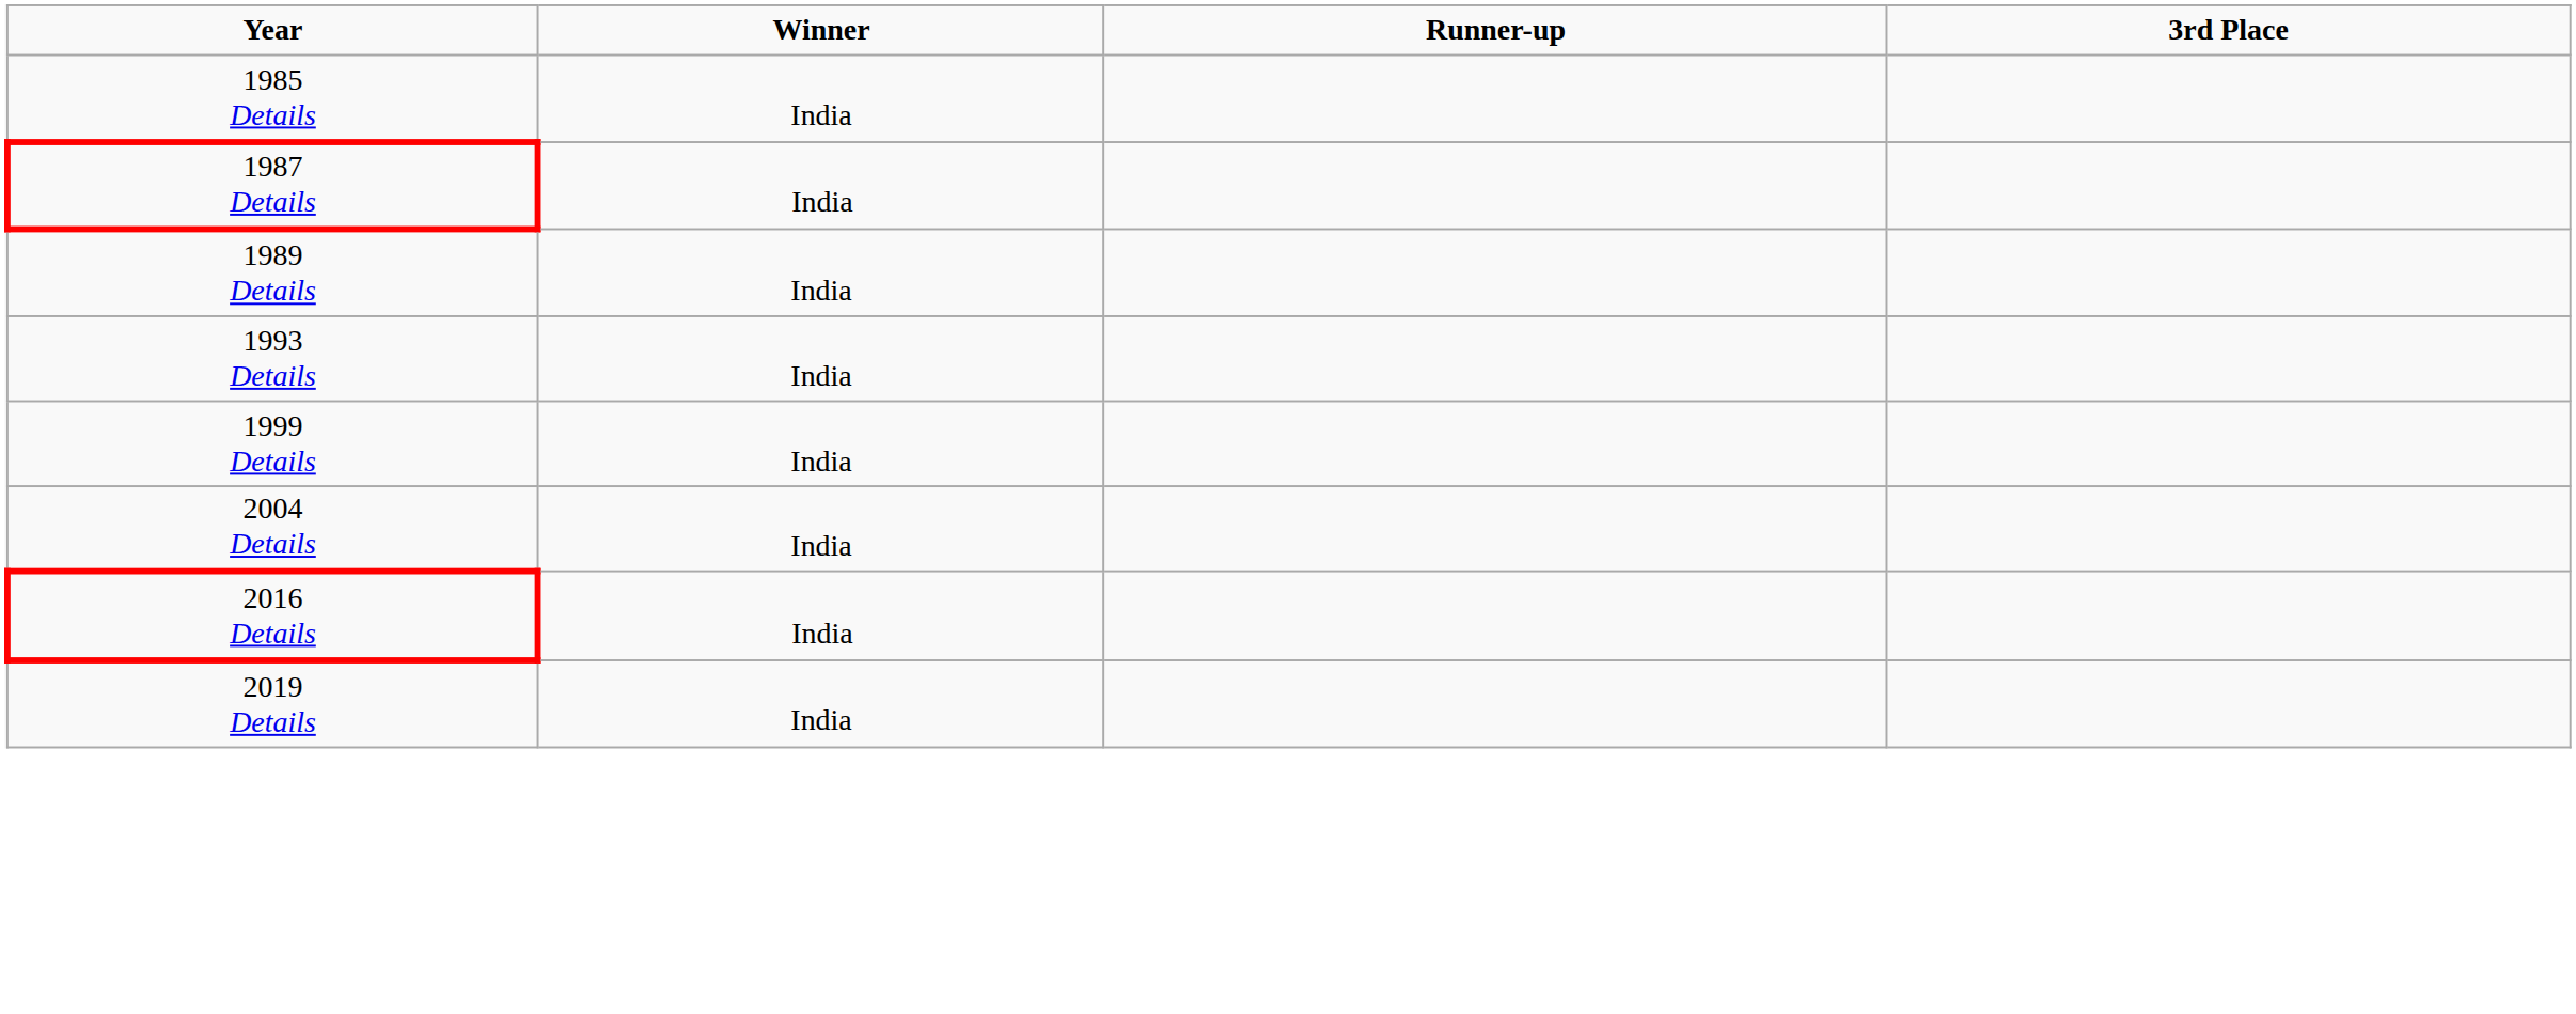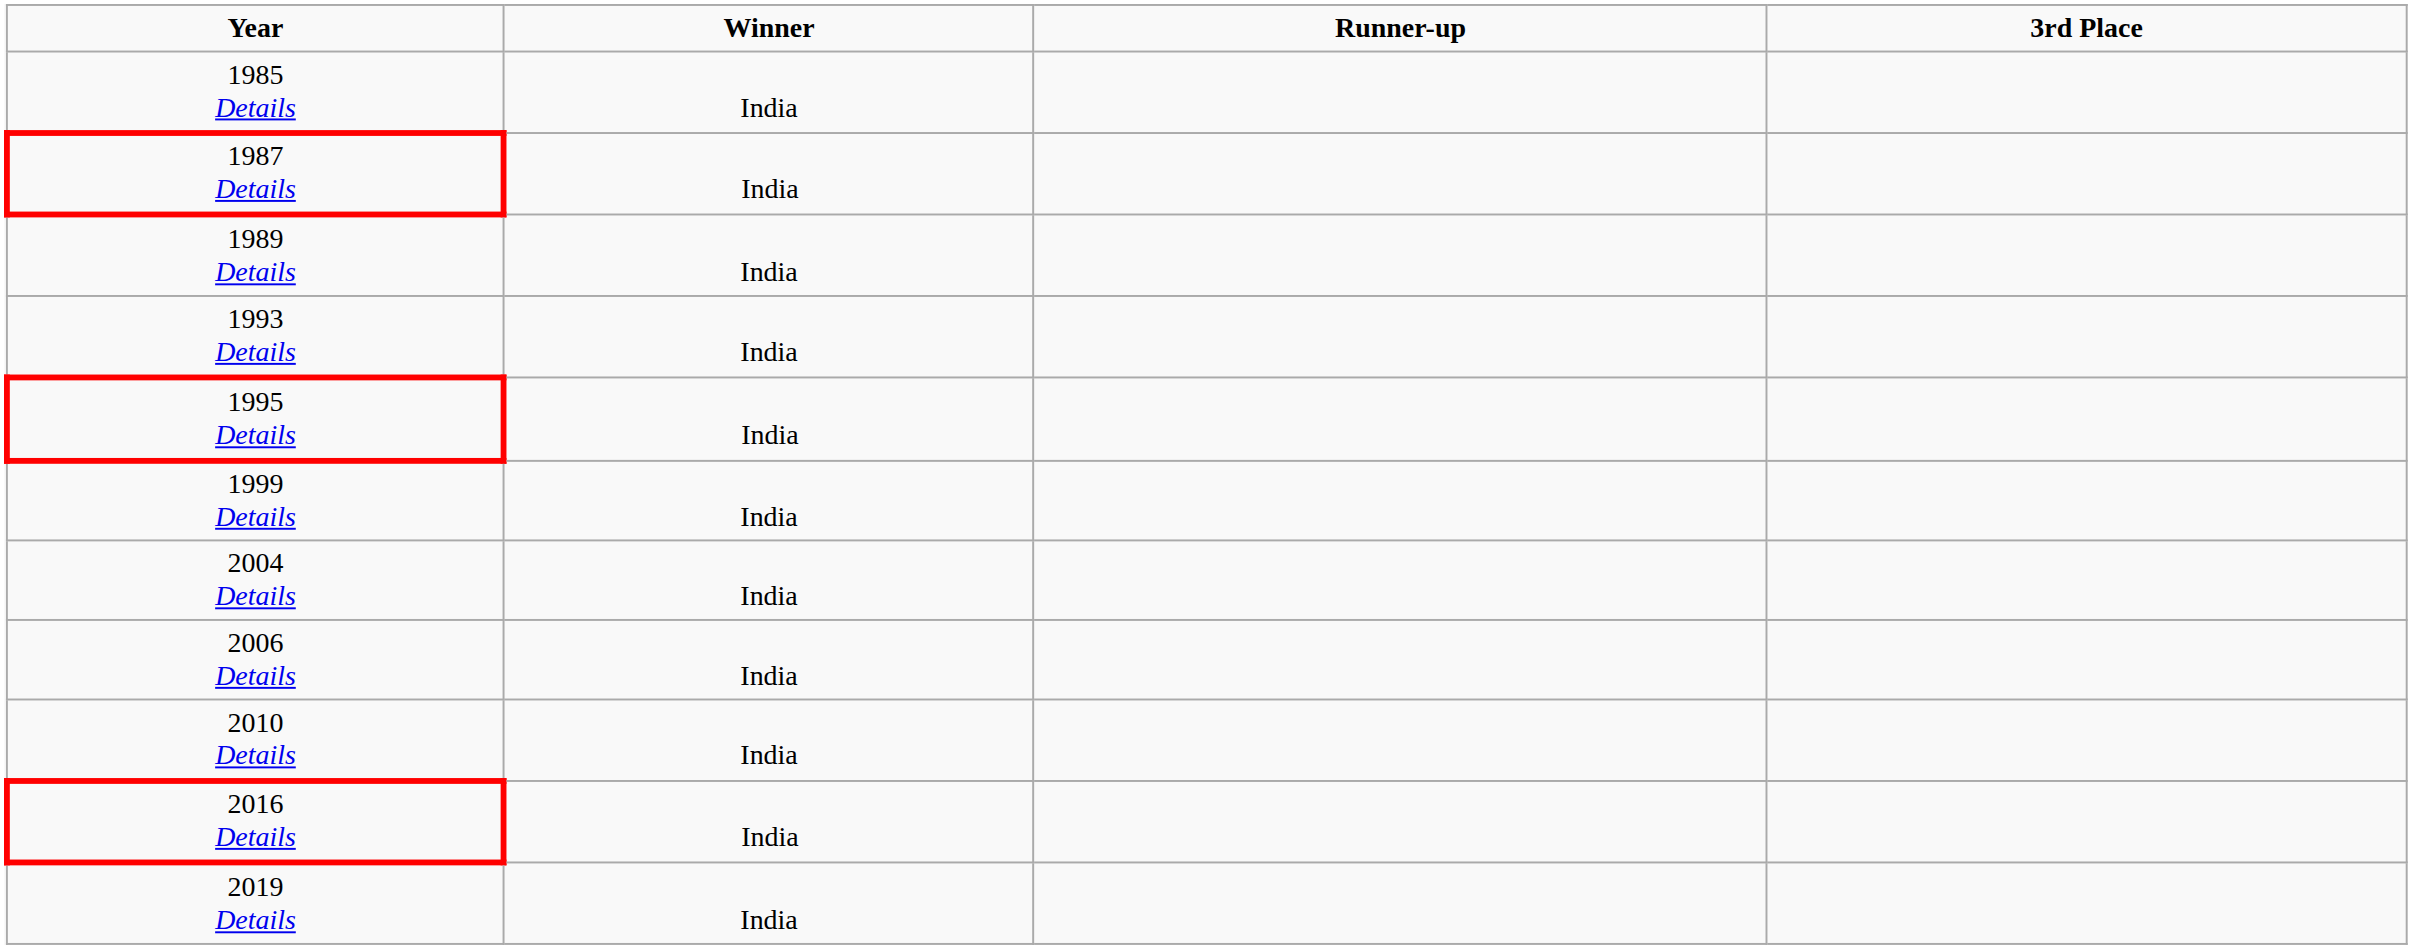+ row: 1995 Details | India
+ row: 2006 Details | India
+ row: 2010 Details | India
